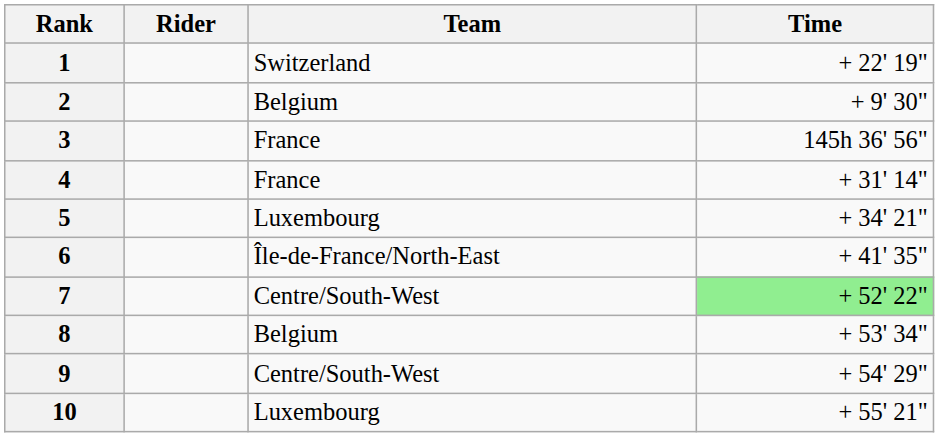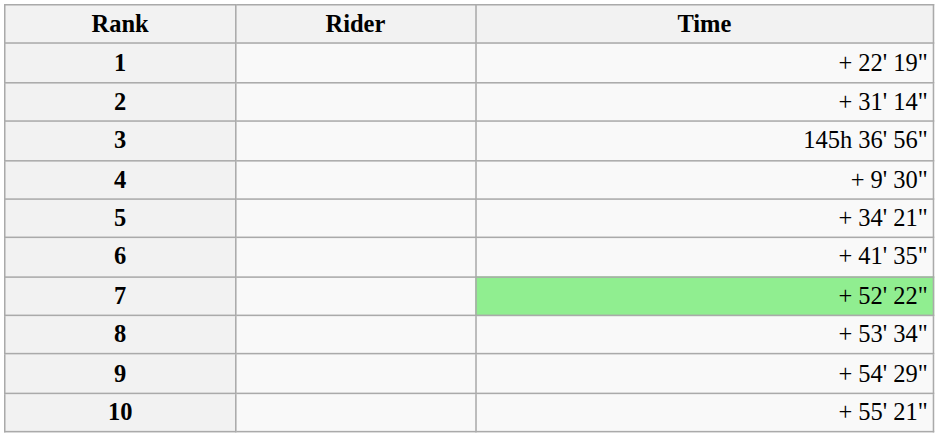- column: Team | Switzerland | Belgium | France | France | Luxembourg | Île-de-France/North-East | Centre/South-West | Belgium | Centre/South-West | Luxembourg
2 | Time: + 9' 30" -> + 31' 14"
4 | Time: + 31' 14" -> + 9' 30"
